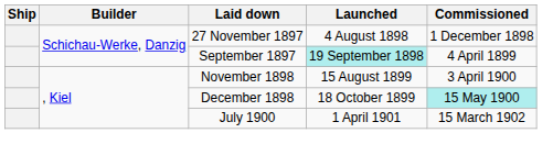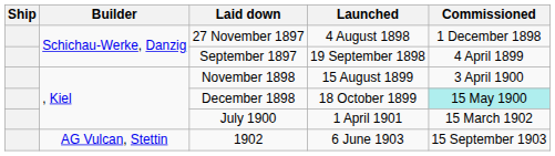September 1897 | Launched: paleturquoise background -> no background
+ row: AG Vulcan, Stettin | 1902 | 6 June 1903 | 15 September 1903
